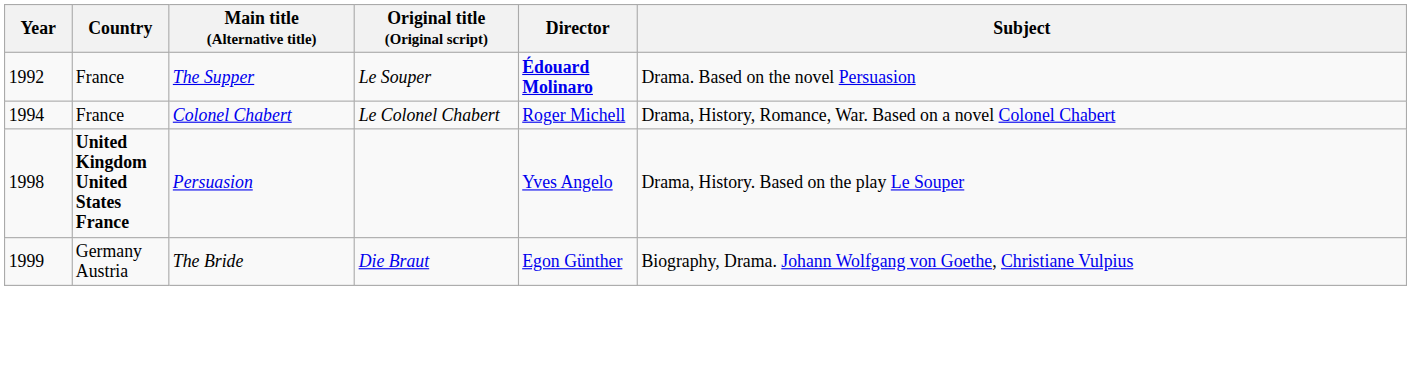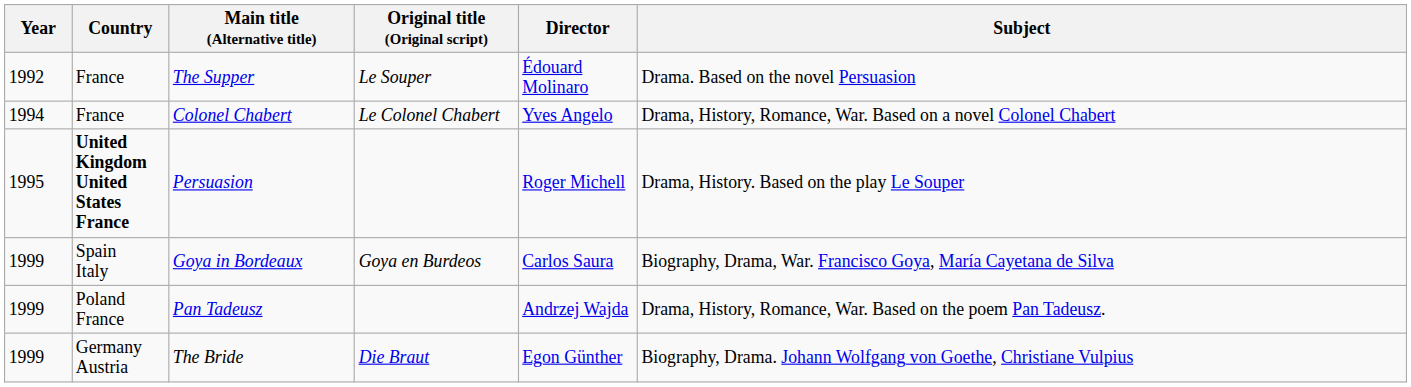The Supper | Director: bold -> normal
Colonel Chabert | Director: Roger Michell -> Yves Angelo
Persuasion | Year: 1998 -> 1995
Persuasion | Director: Yves Angelo -> Roger Michell
+ row: 1999 | Spain Italy | Goya in Bordeaux | Goya en Burdeos | Carlos Saura | Biography, Drama, War. Francisco Goya, María Cayetana de Silva
+ row: 1999 | Poland France | Pan Tadeusz | Andrzej Wajda | Drama, History, Romance, War. Based on the poem Pan Tadeusz.
